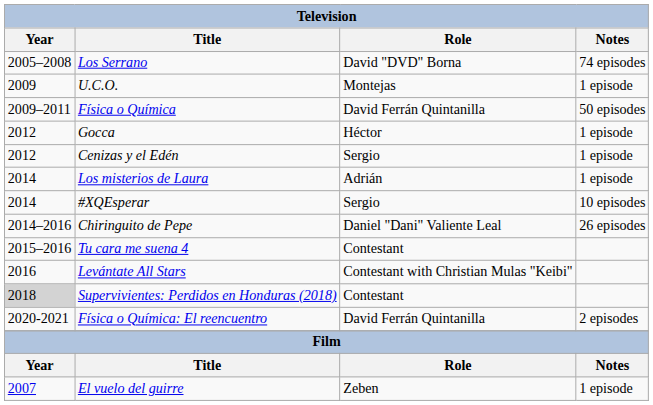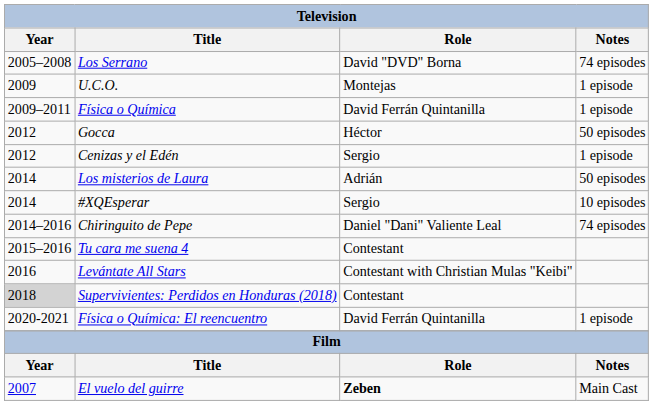Física o Química | Notes: 50 episodes -> 1 episode
Gocca | Notes: 1 episode -> 50 episodes
Los misterios de Laura | Notes: 1 episode -> 50 episodes
Chiringuito de Pepe | Notes: 26 episodes -> 74 episodes
Física o Química: El reencuentro | Notes: 2 episodes -> 1 episode
El vuelo del guirre | Role: normal -> bold
El vuelo del guirre | Notes: 1 episode -> Main Cast
